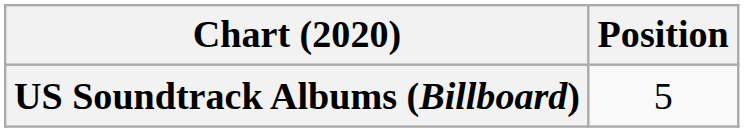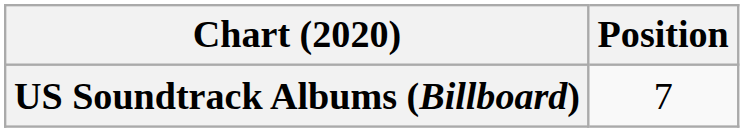US Soundtrack Albums (Billboard) | Position: 5 -> 7
